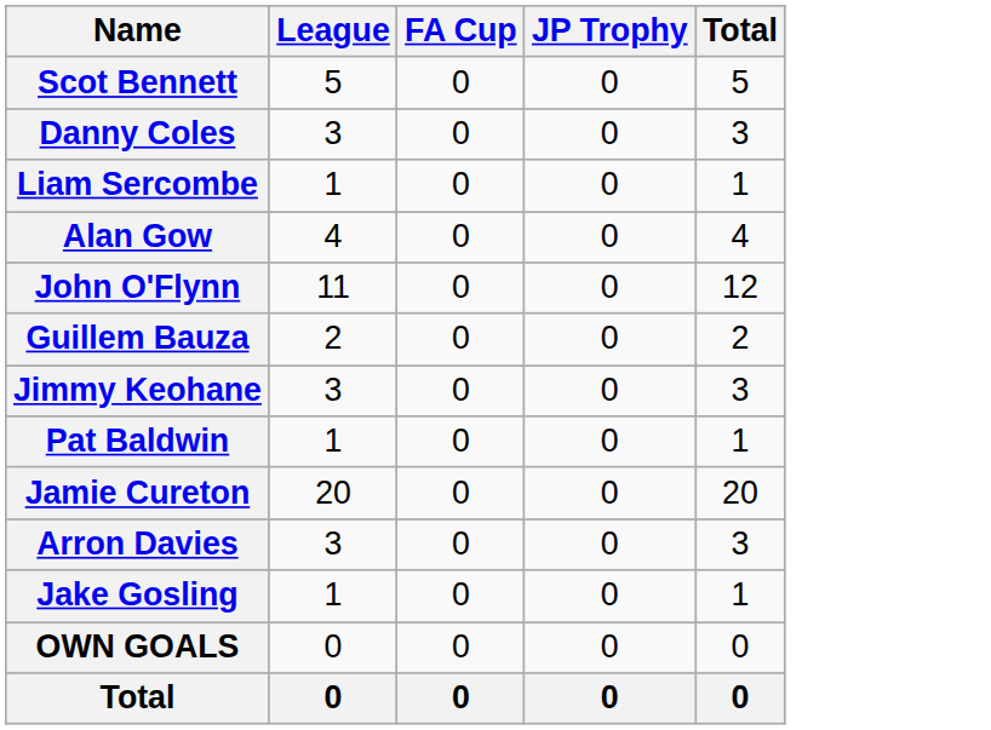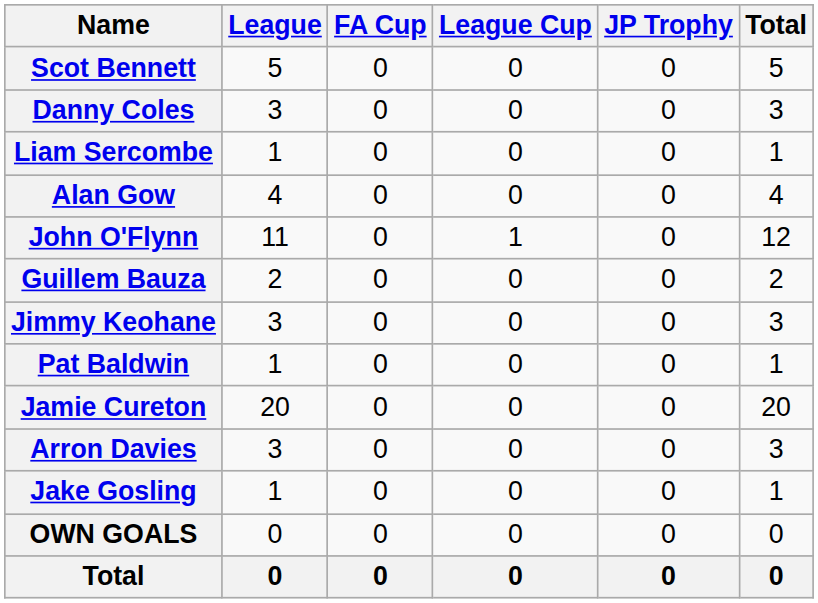+ column: League Cup | 0 | 0 | 0 | 0 | 1 | 0 | 0 | 0 | 0 | 0 | 0 | 0 | 0
